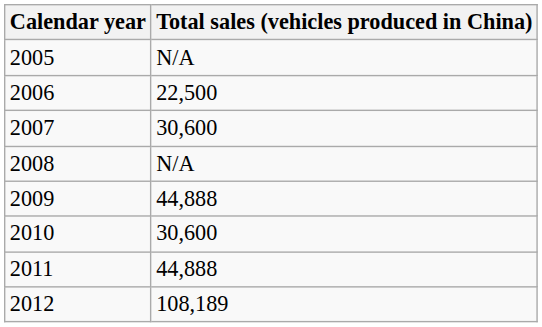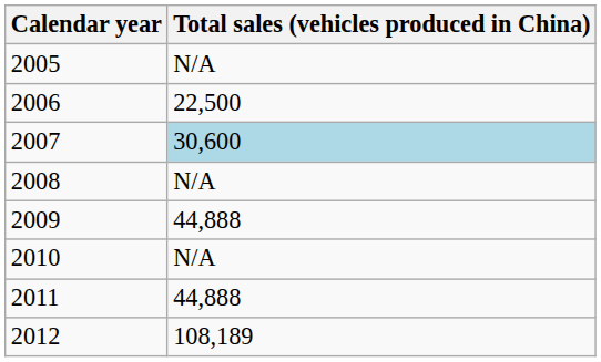2007 | Total sales (vehicles produced in China): no background -> lightblue background
2010 | Total sales (vehicles produced in China): 30,600 -> N/A
